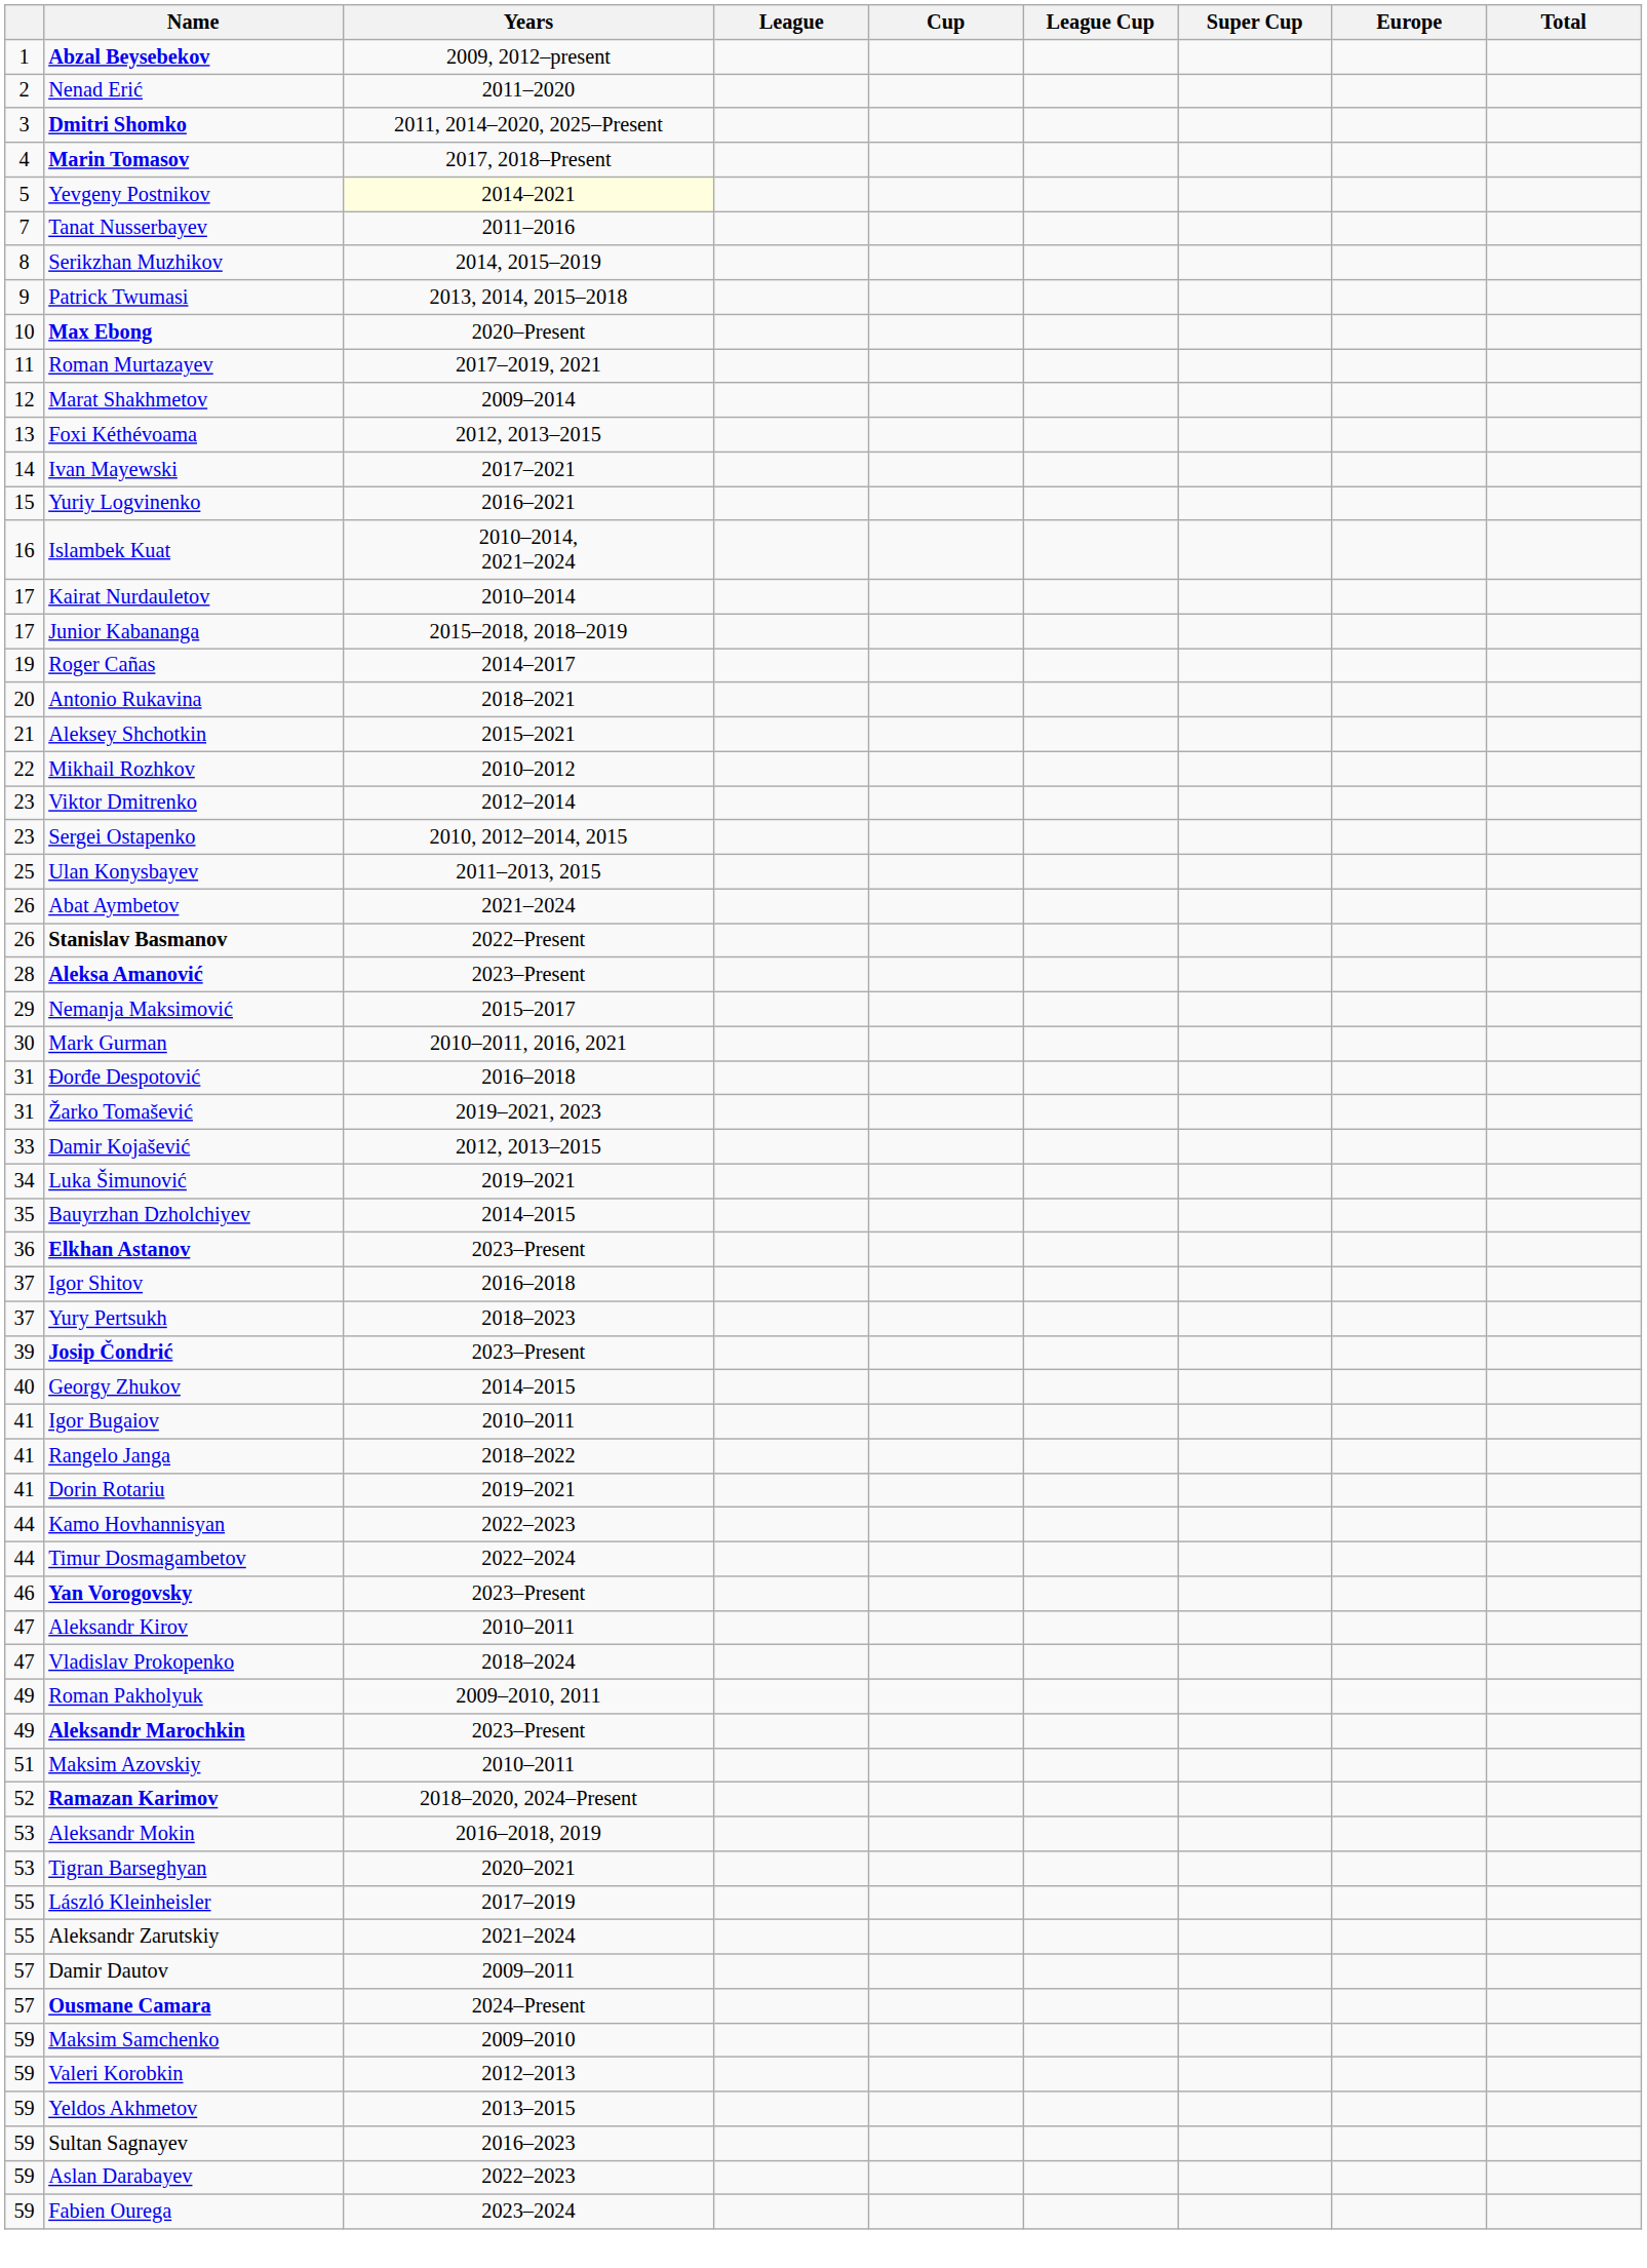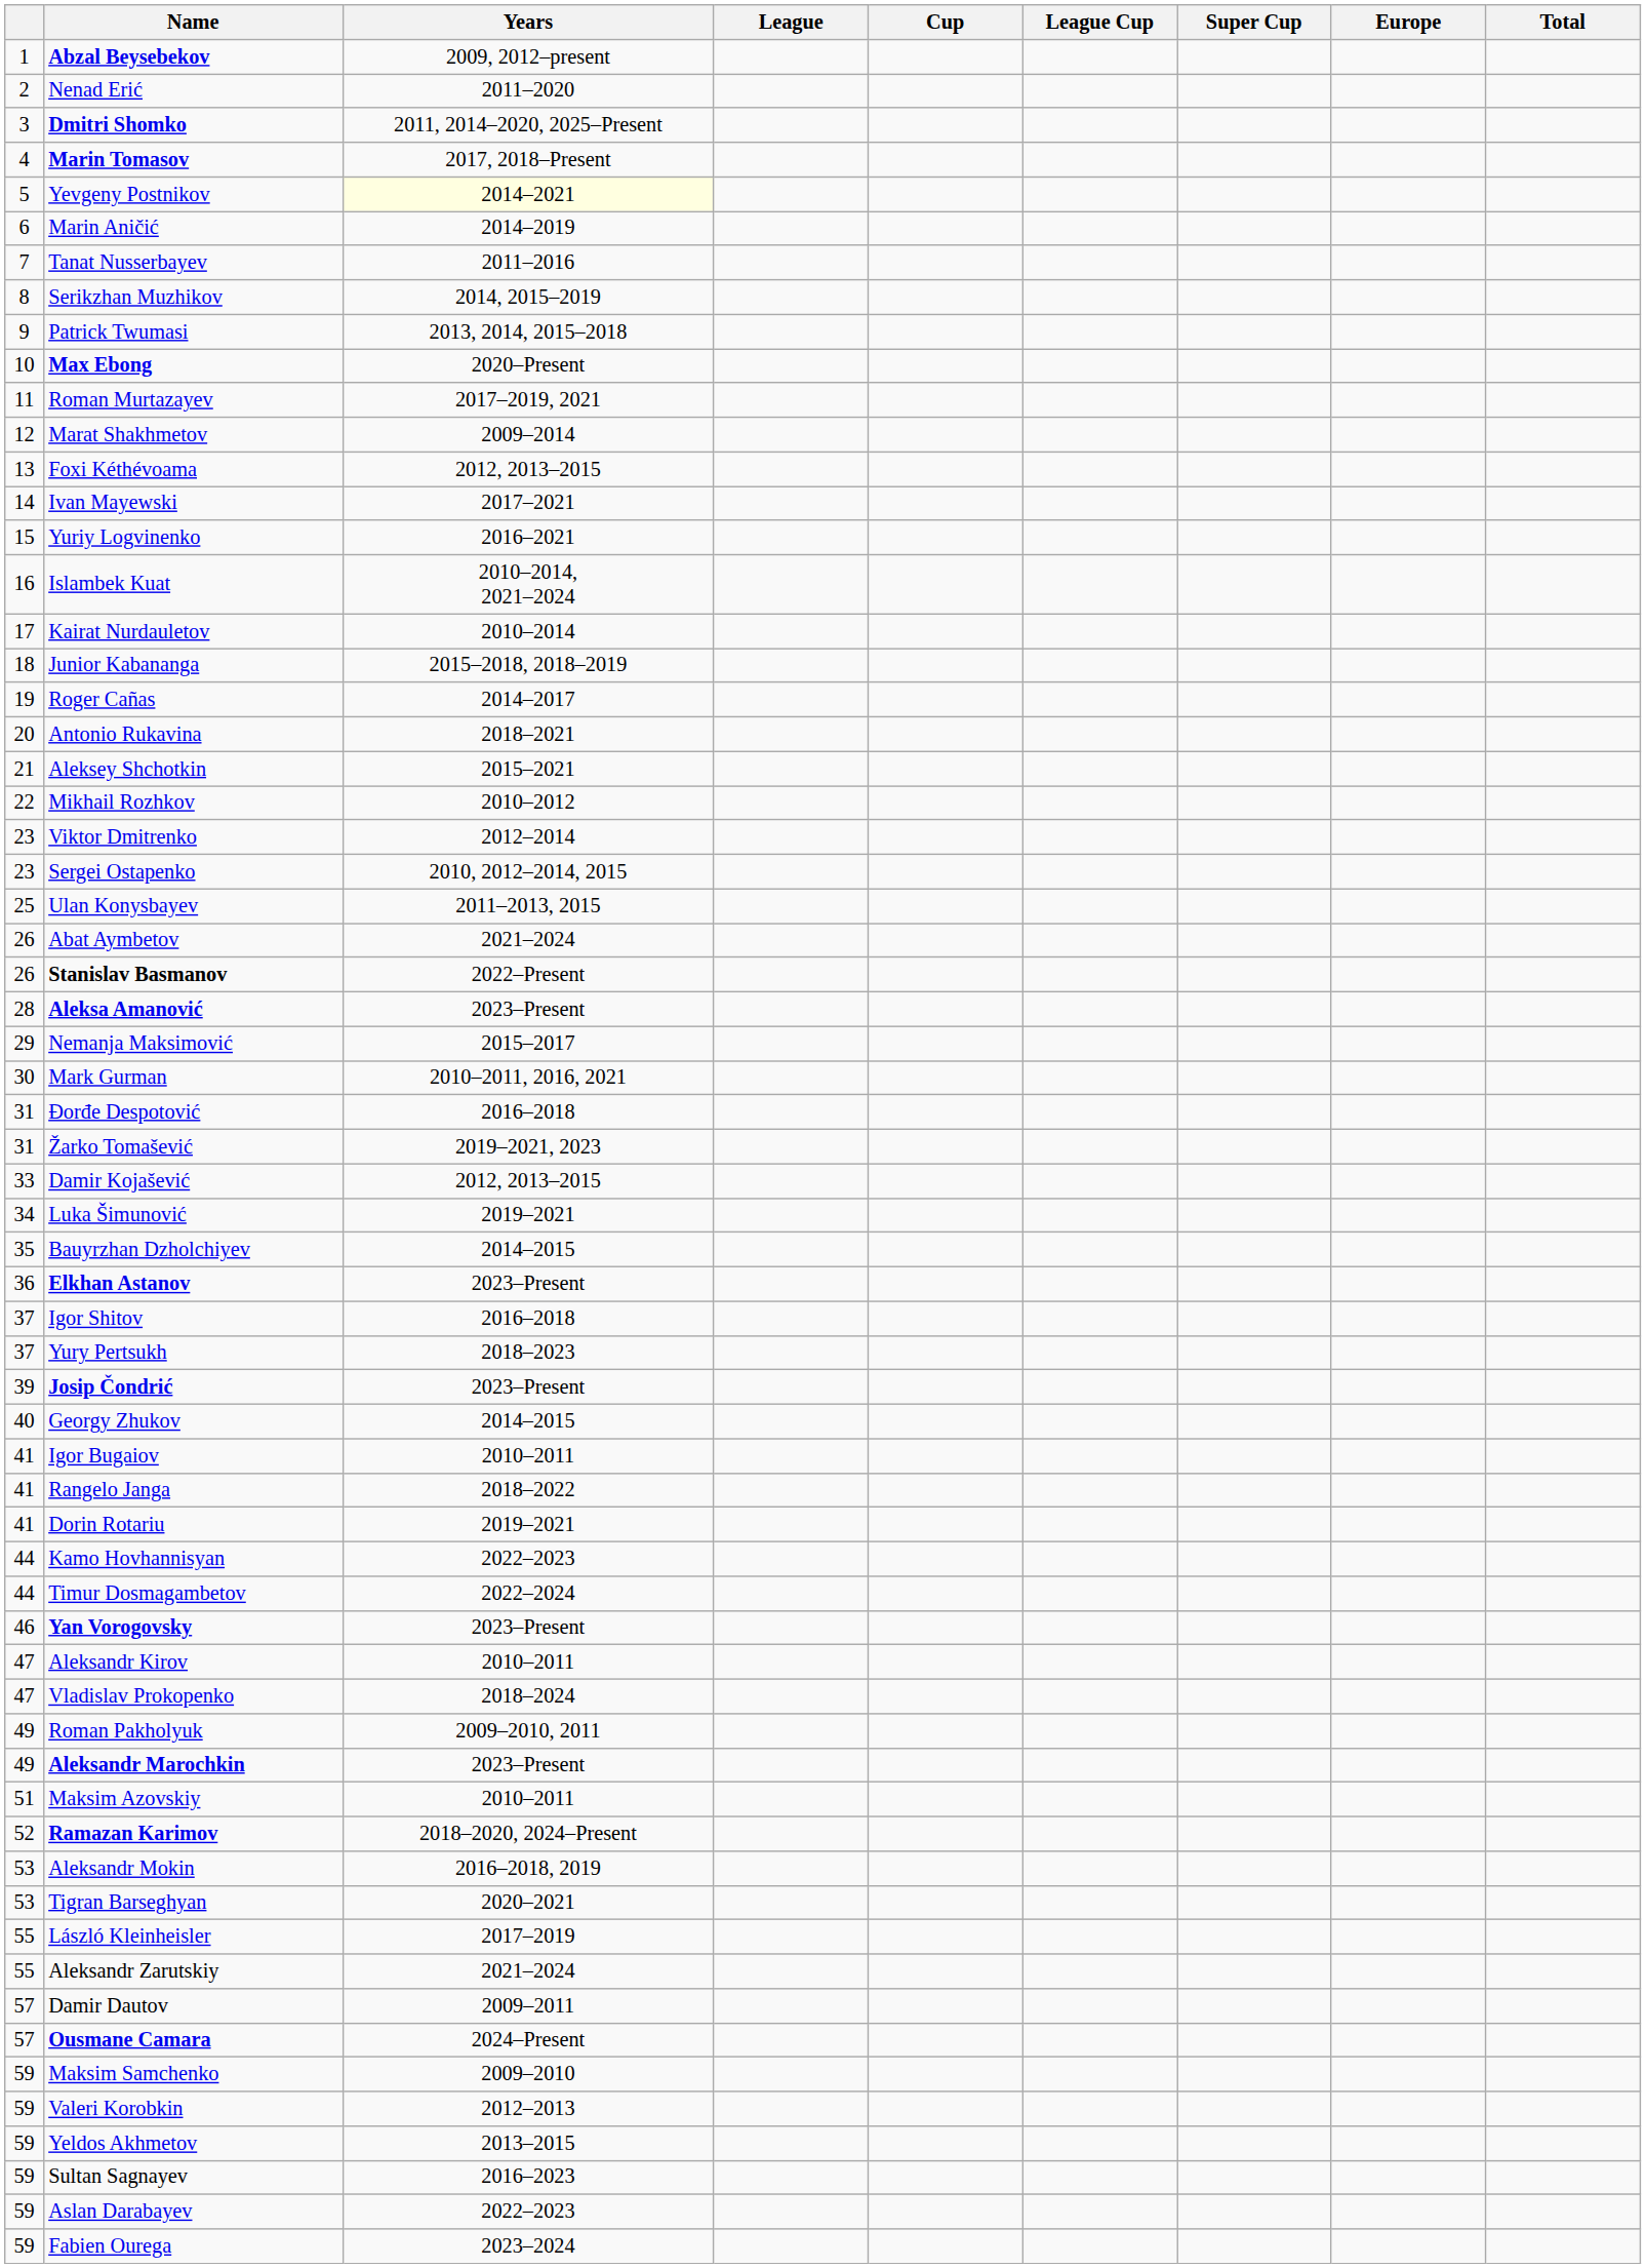+ row: 6 | Marin Aničić | 2014–2019
Junior Kabananga | column 1: 17 -> 18
